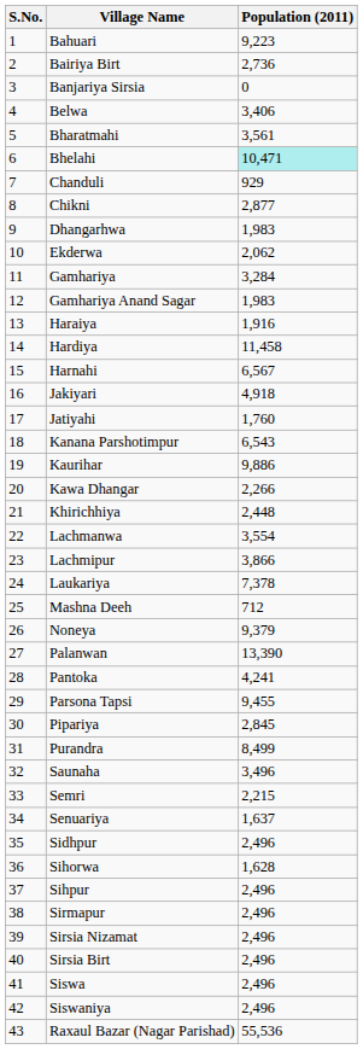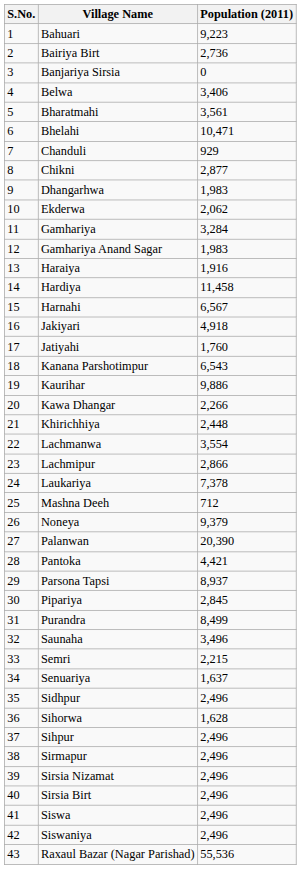Bhelahi | Population (2011): paleturquoise background -> no background
Lachmipur | Population (2011): 3,866 -> 2,866
Palanwan | Population (2011): 13,390 -> 20,390
Pantoka | Population (2011): 4,241 -> 4,421
Parsona Tapsi | Population (2011): 9,455 -> 8,937
